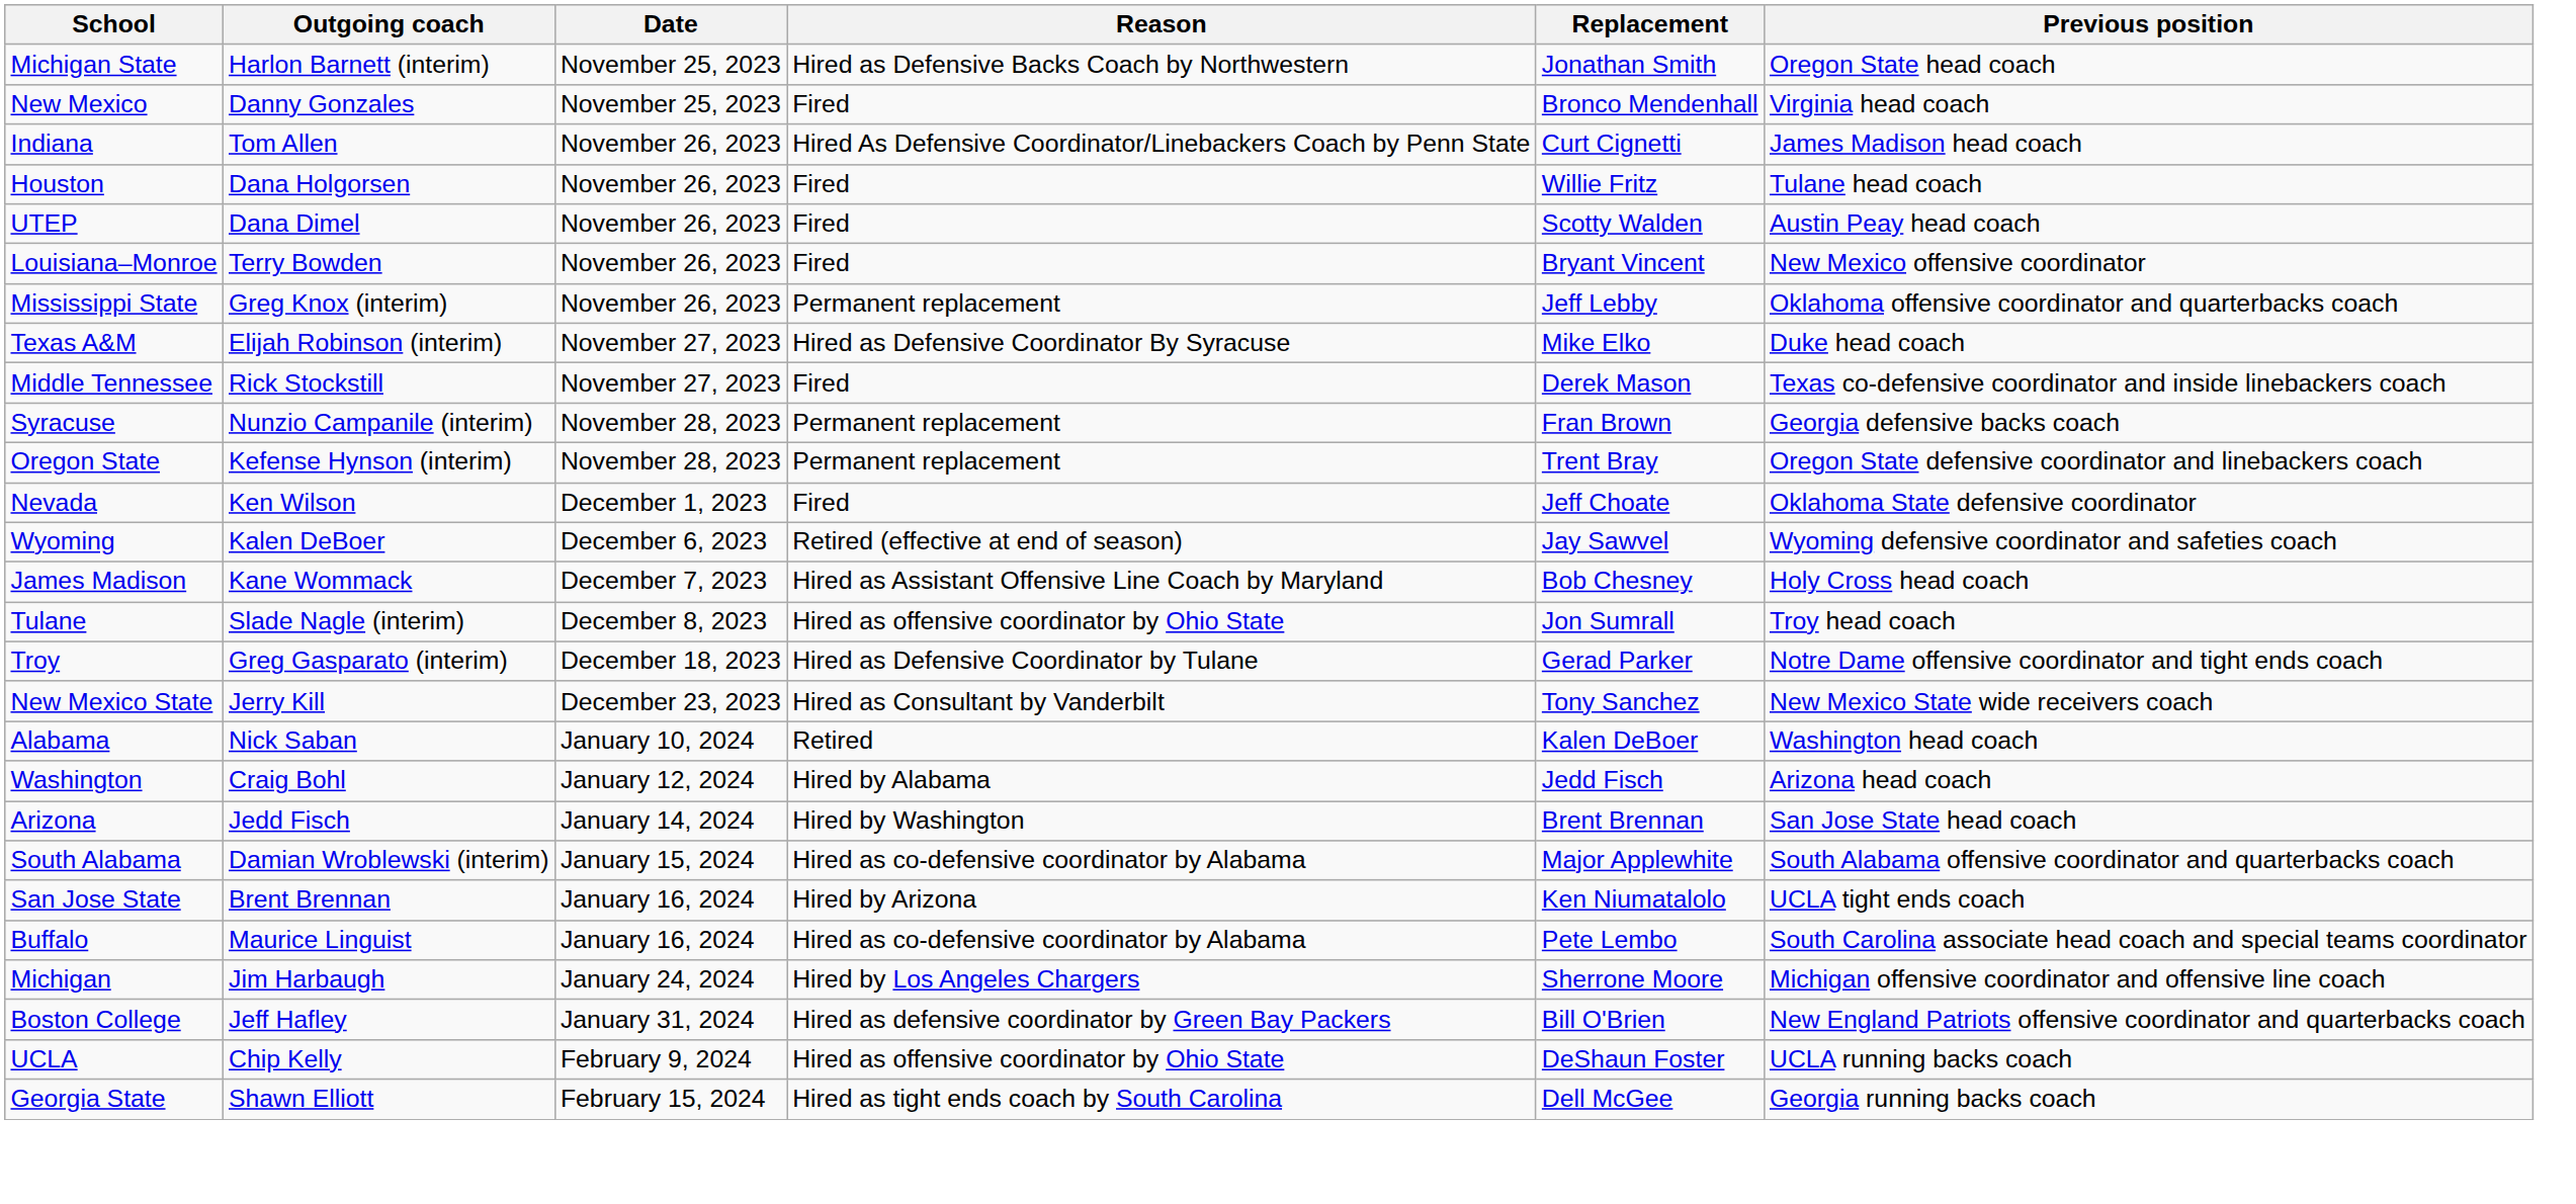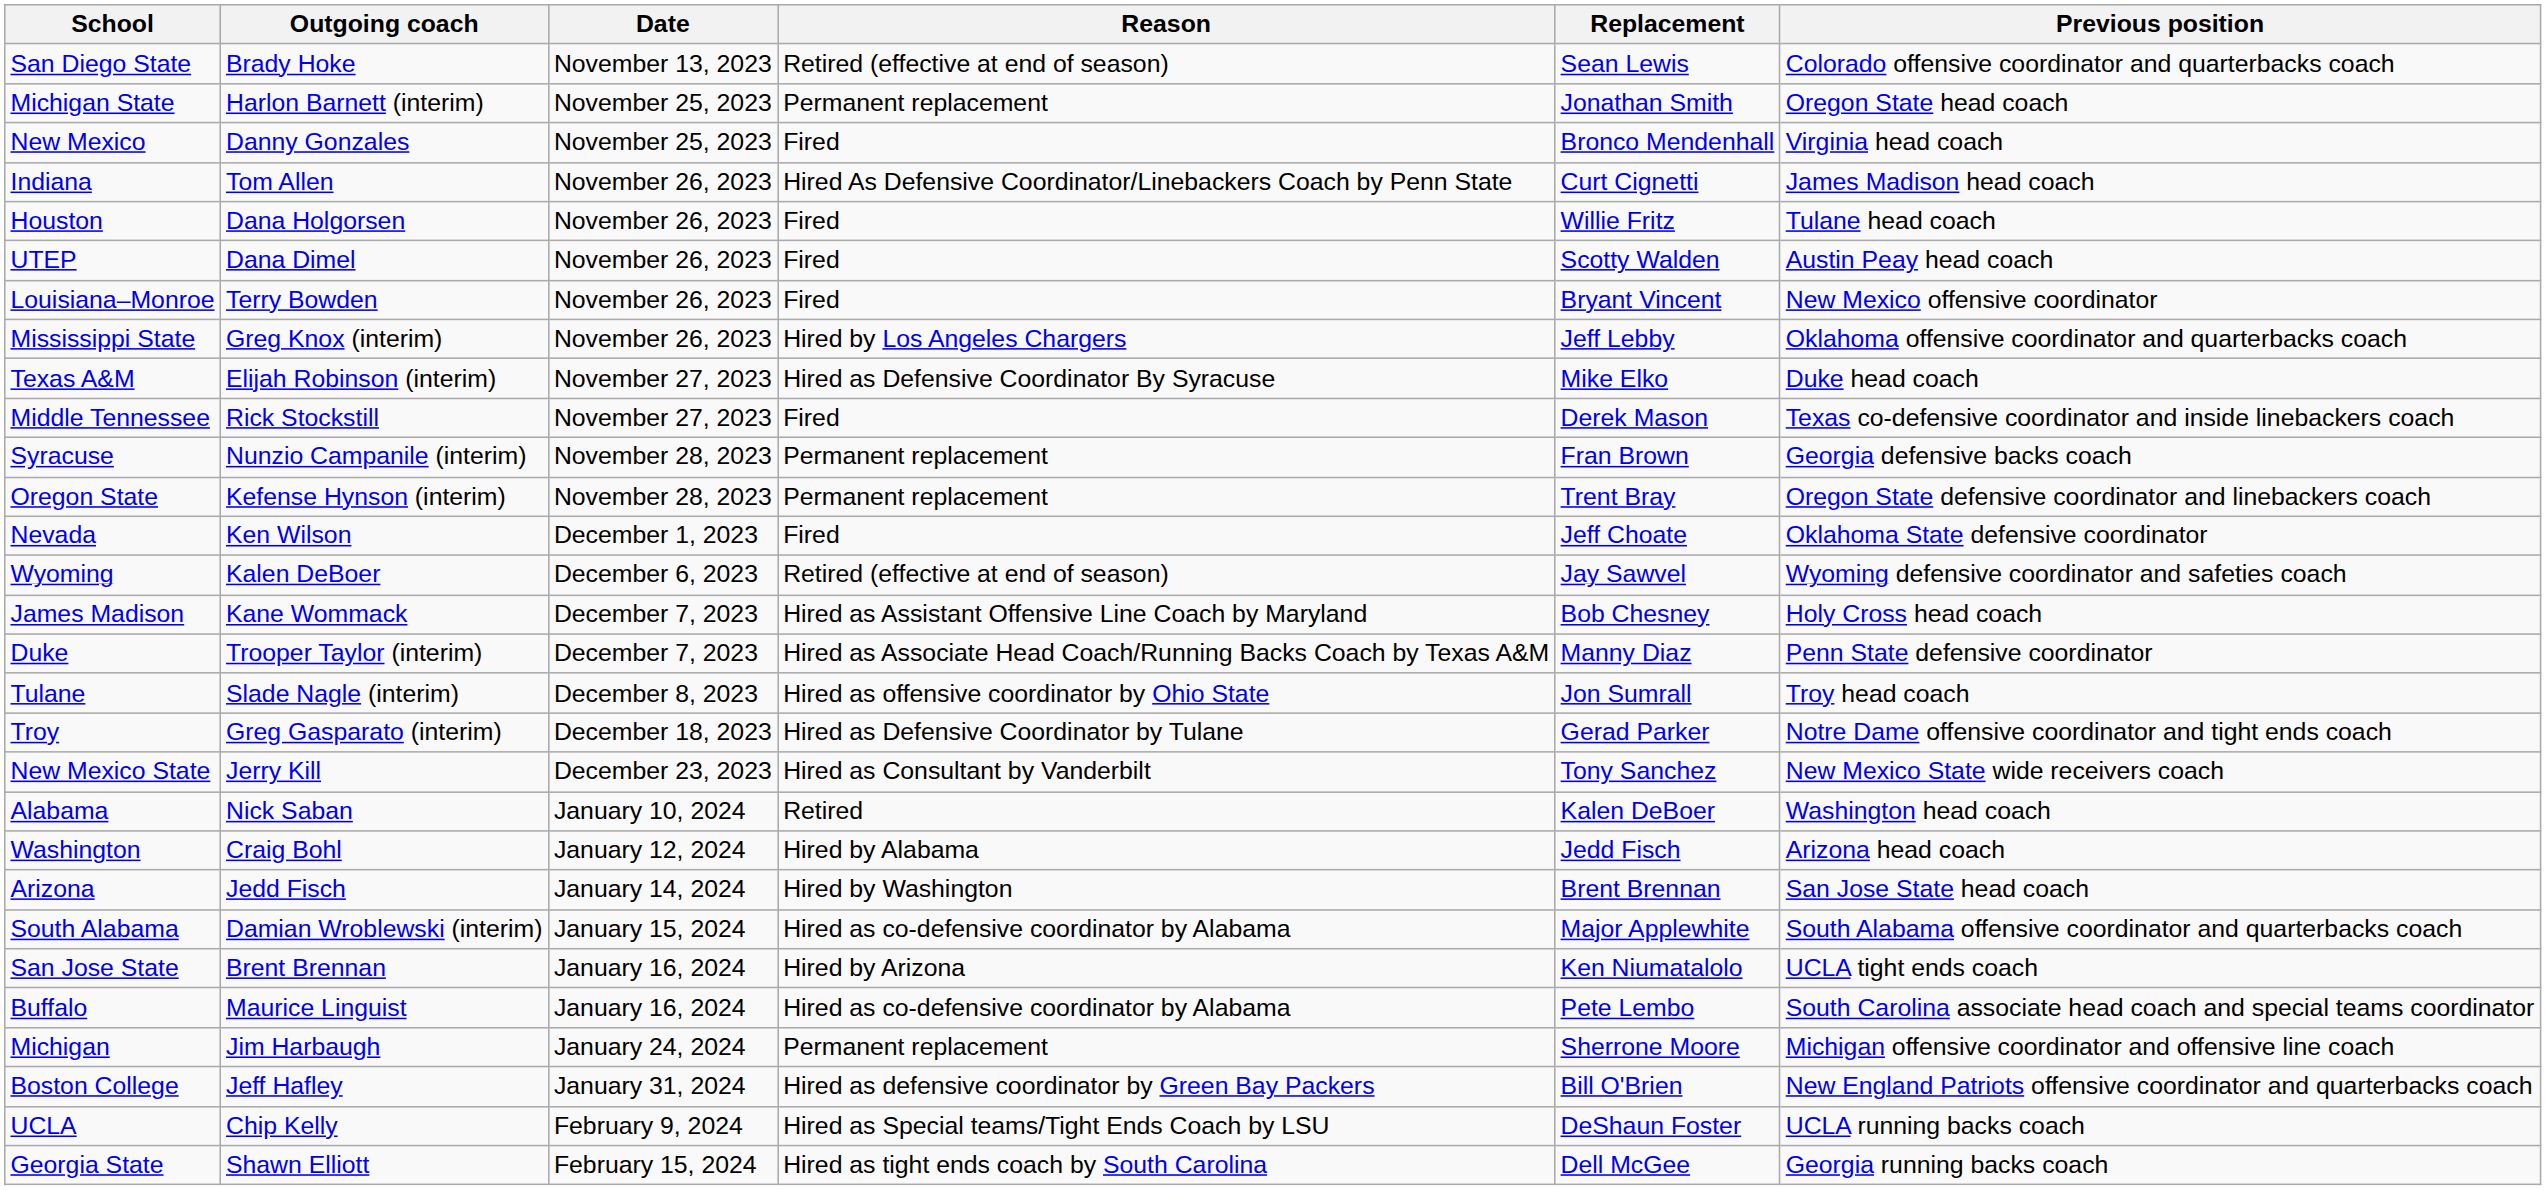+ row: San Diego State | Brady Hoke | November 13, 2023 | Retired (effective at end of season) | Sean Lewis | Colorado offensive coordinator and quarterbacks coach
Michigan State | Reason: Hired as Defensive Backs Coach by Northwestern -> Permanent replacement
Mississippi State | Reason: Permanent replacement -> Hired by Los Angeles Chargers
+ row: Duke | Trooper Taylor (interim) | December 7, 2023 | Hired as Associate Head Coach/Running Backs Coach by Texas A&M | Manny Diaz | Penn State defensive coordinator
Michigan | Reason: Hired by Los Angeles Chargers -> Permanent replacement
UCLA | Reason: Hired as offensive coordinator by Ohio State -> Hired as Special teams/Tight Ends Coach by LSU
